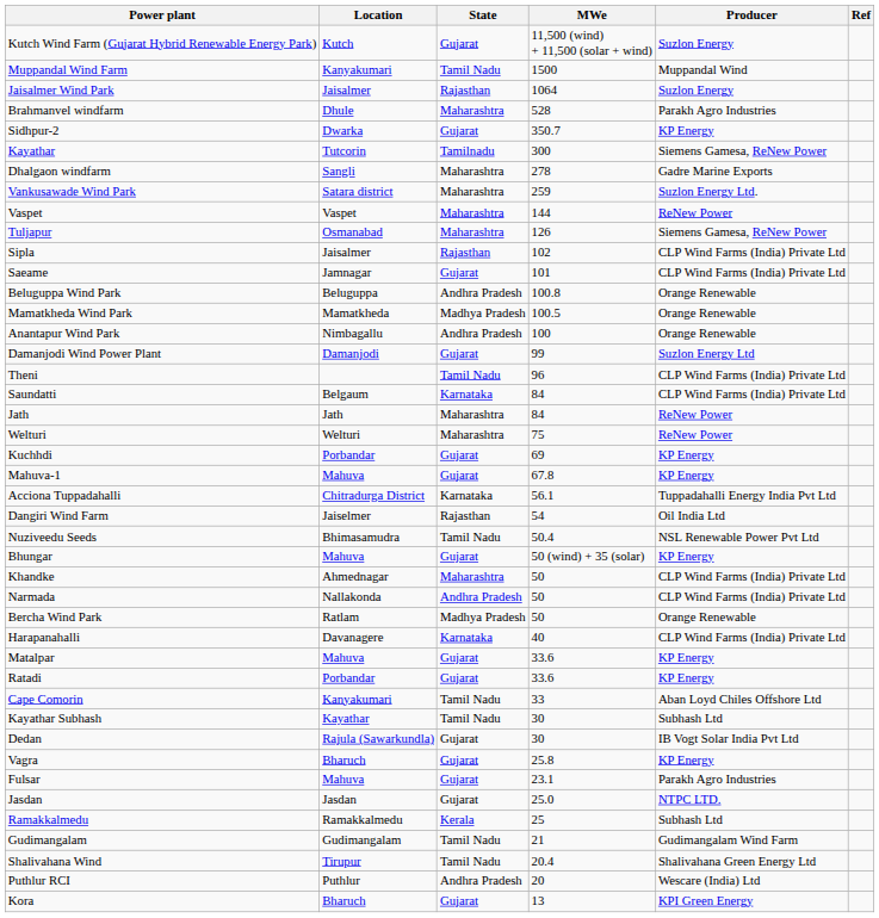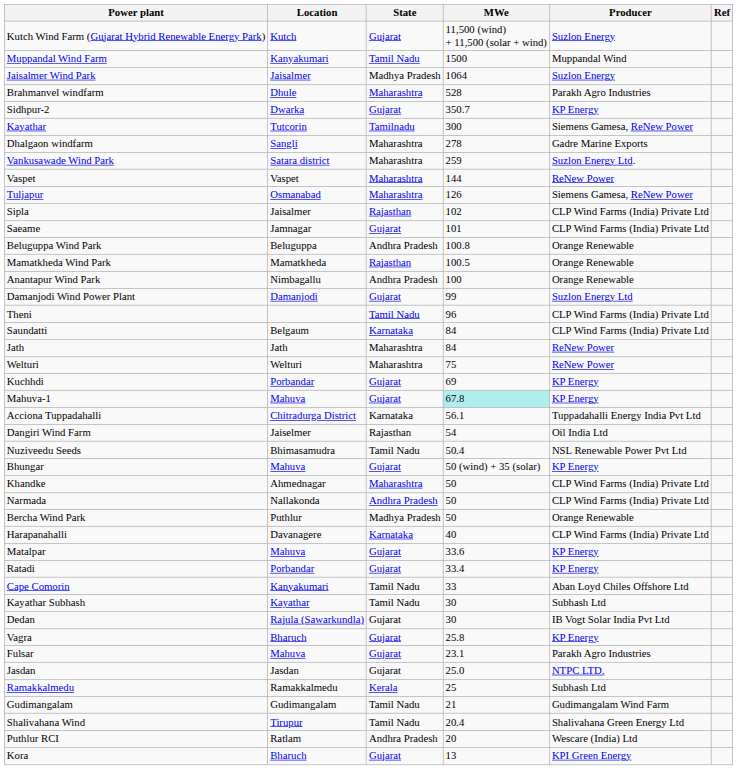Jaisalmer Wind Park | State: Rajasthan -> Madhya Pradesh
Mamatkheda Wind Park | State: Madhya Pradesh -> Rajasthan
Mahuva-1 | MWe: no background -> paleturquoise background
Bercha Wind Park | Location: Ratlam -> Puthlur
Ratadi | MWe: 33.6 -> 33.4
Puthlur RCI | Location: Puthlur -> Ratlam
